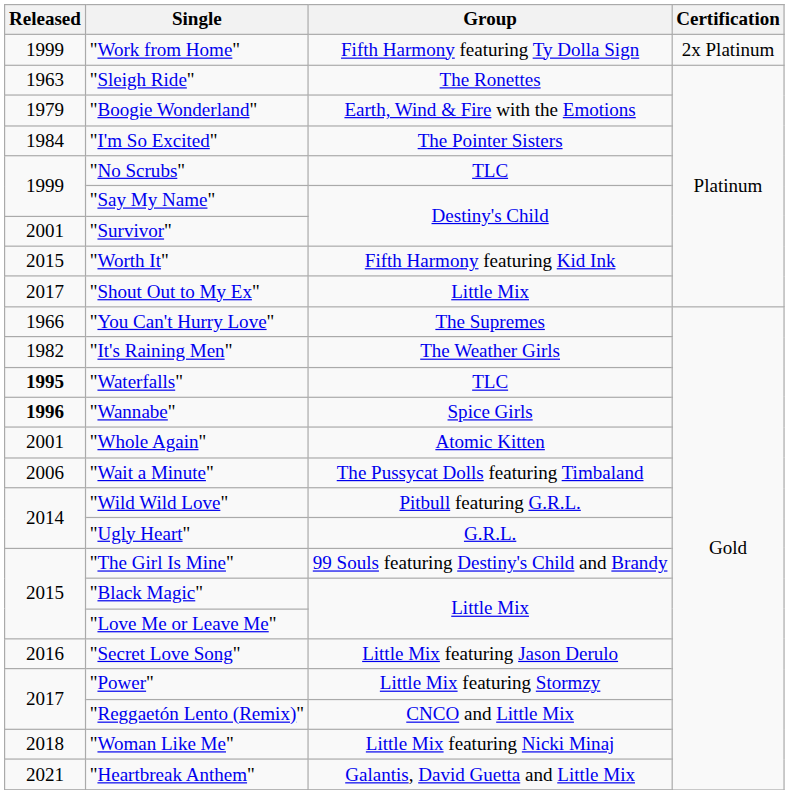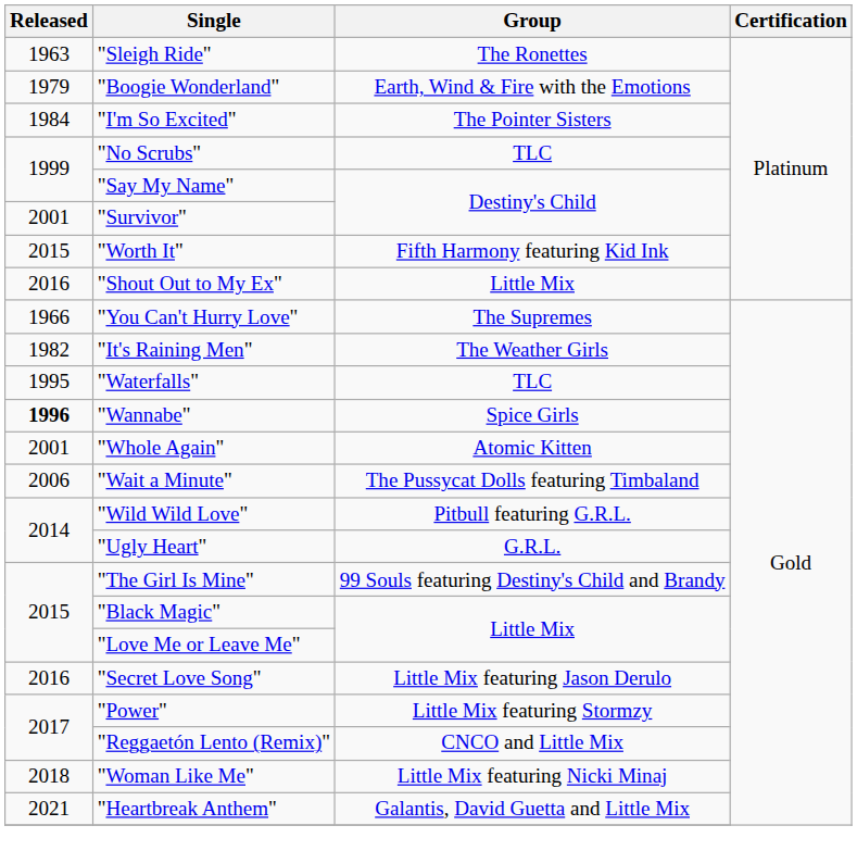- row: 1999 | "Work from Home" | Fifth Harmony featuring Ty Dolla Sign | 2x Platinum
"Shout Out to My Ex" | Released: 2017 -> 2016
"Waterfalls" | Released: bold -> normal
